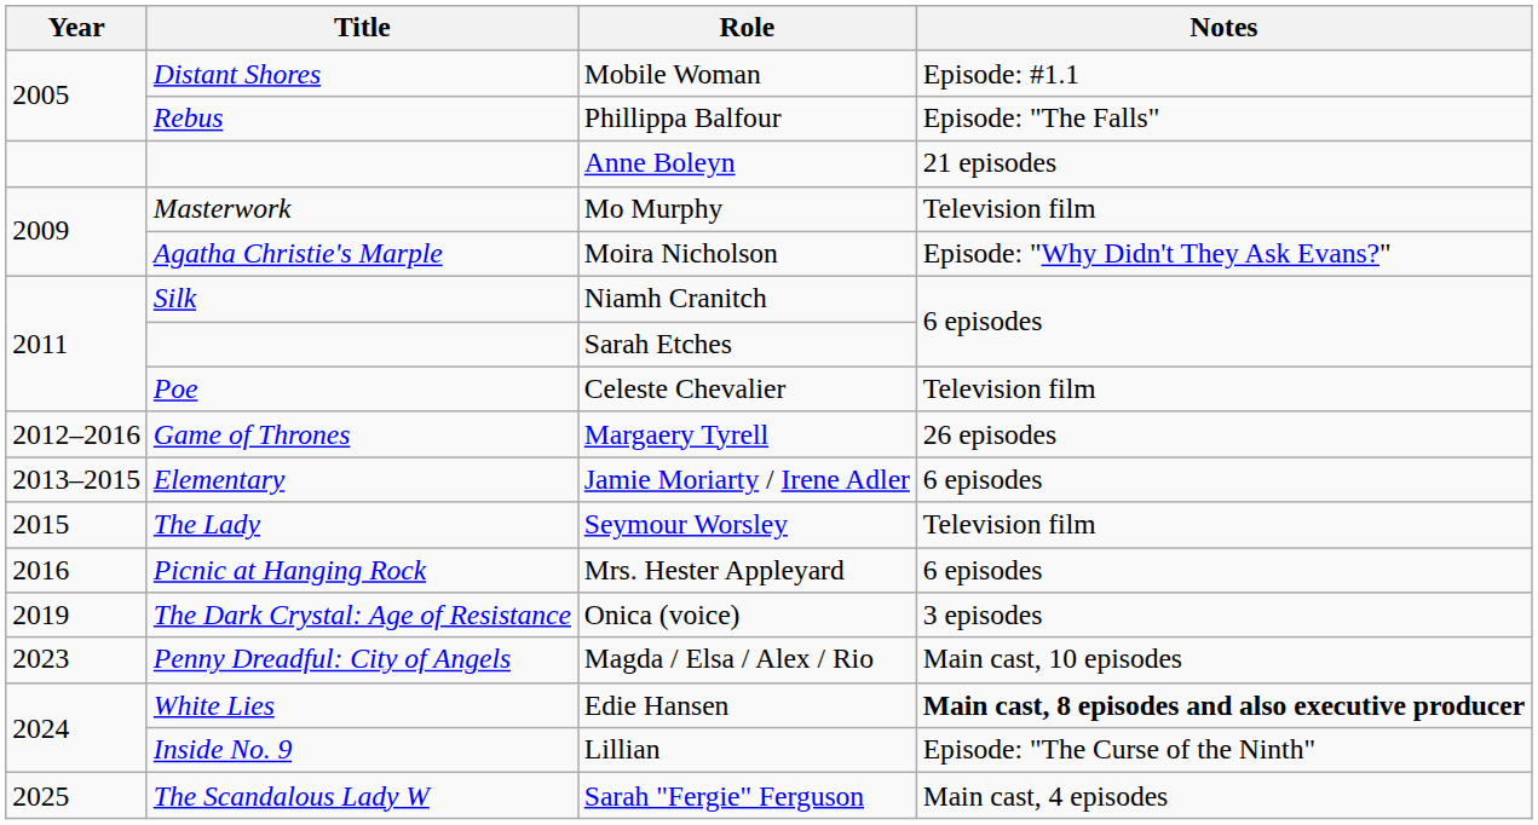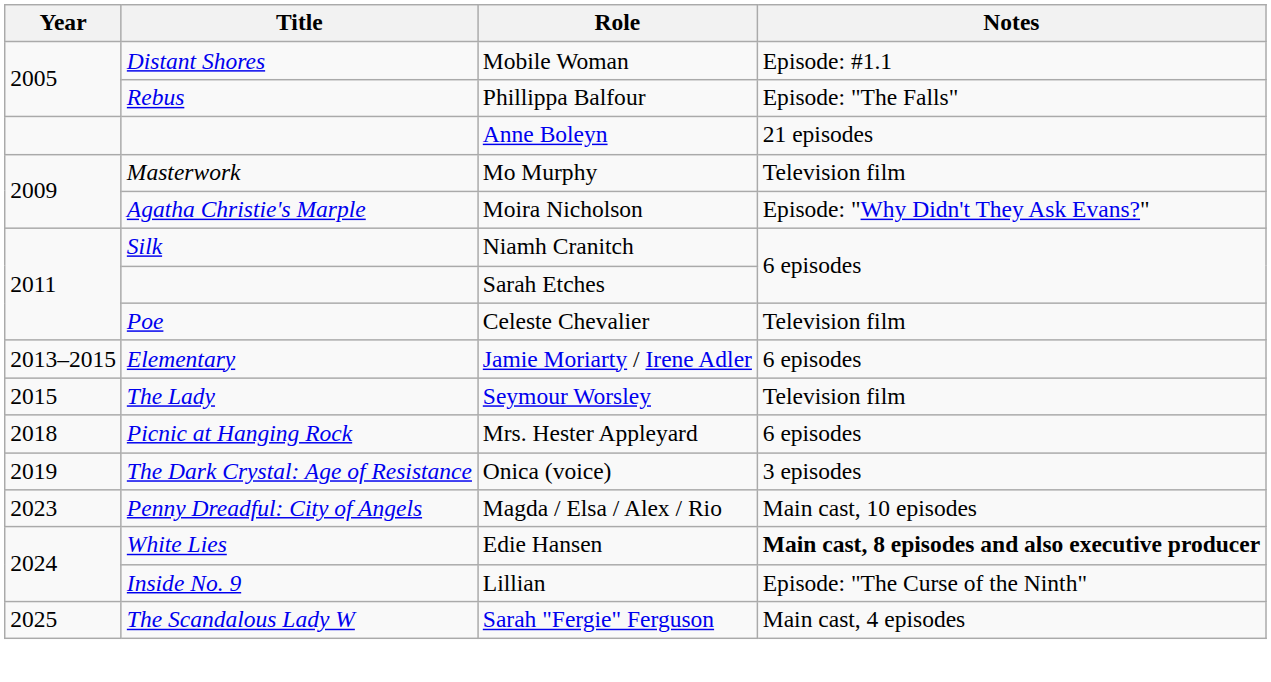- row: 2012–2016 | Game of Thrones | Margaery Tyrell | 26 episodes
Mrs. Hester Appleyard | Year: 2016 -> 2018
